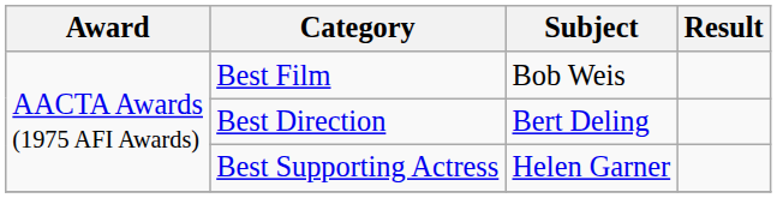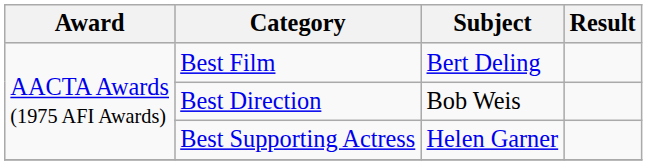Best Film | Subject: Bob Weis -> Bert Deling
Best Direction | Subject: Bert Deling -> Bob Weis
